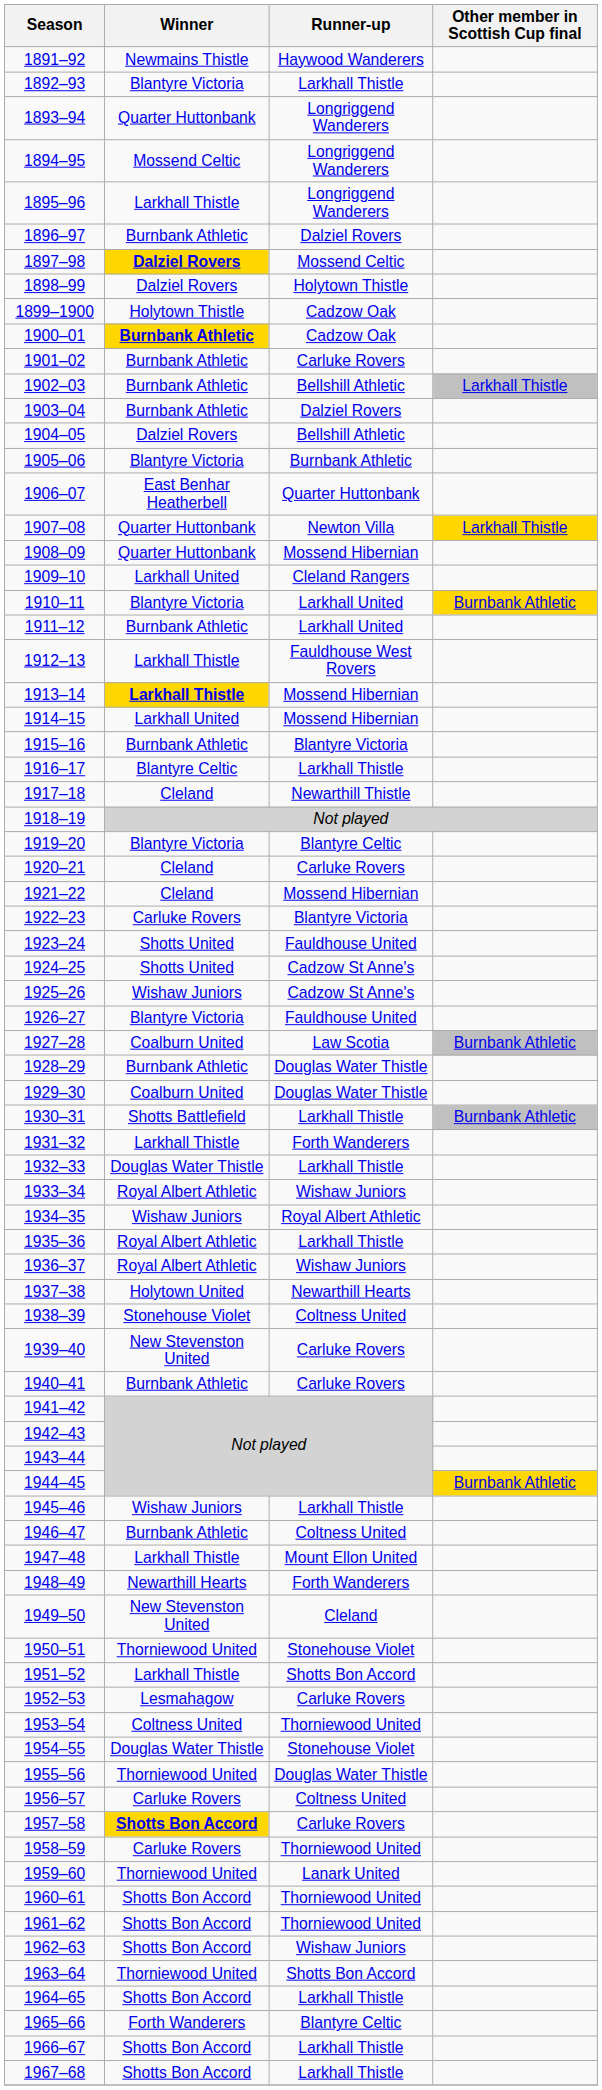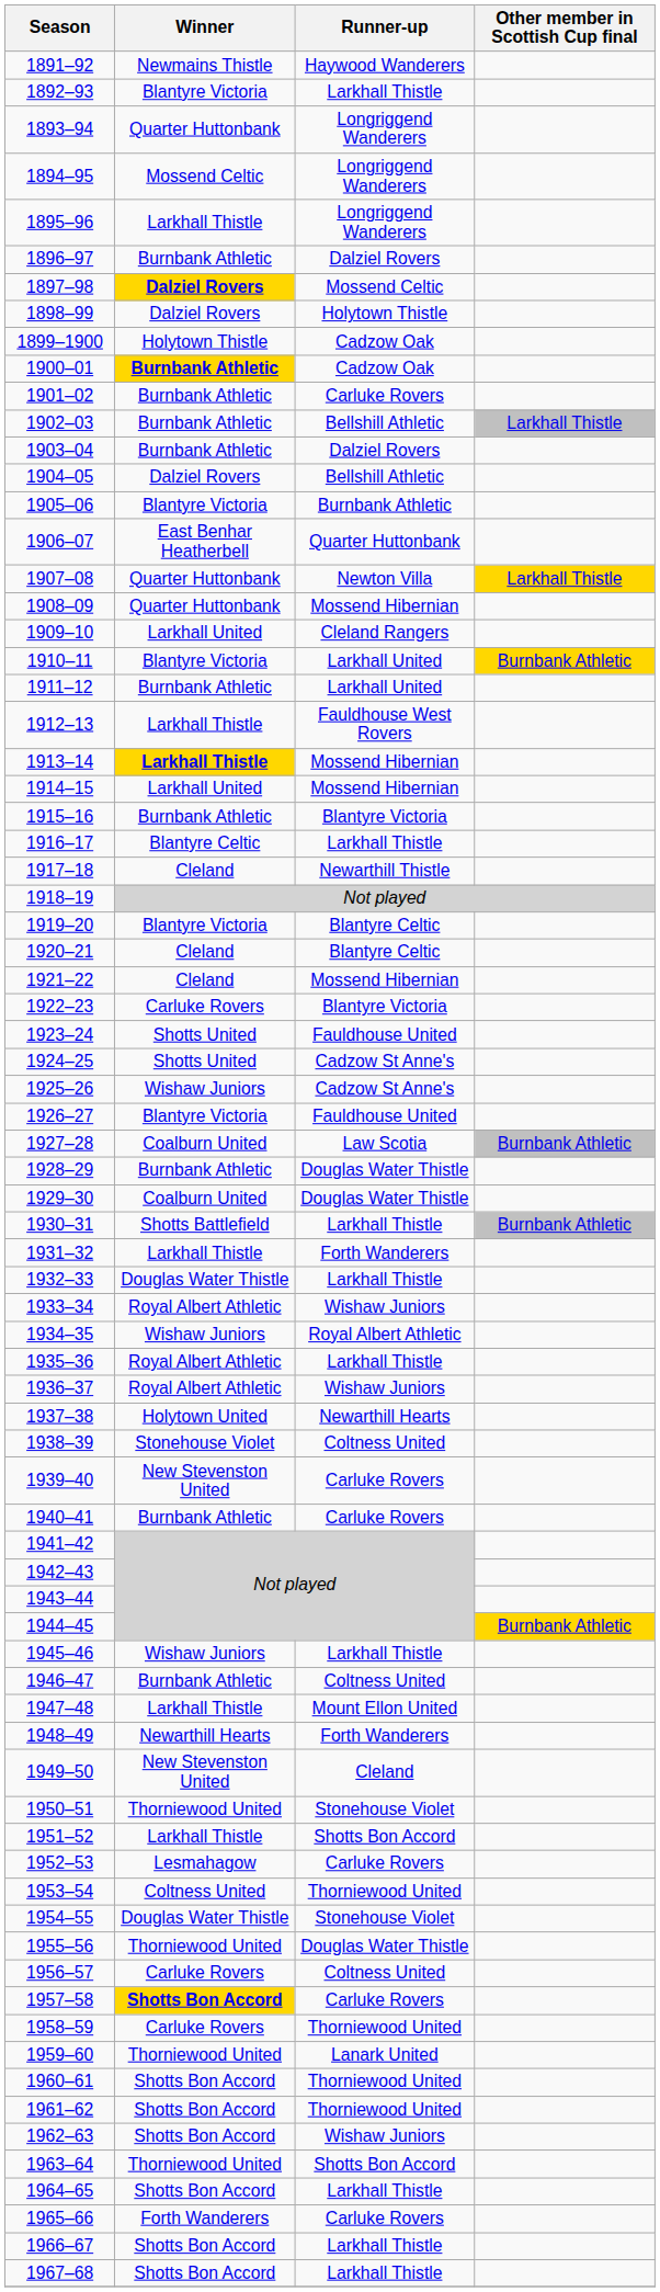1920–21 | Runner-up: Carluke Rovers -> Blantyre Celtic
1965–66 | Runner-up: Blantyre Celtic -> Carluke Rovers
